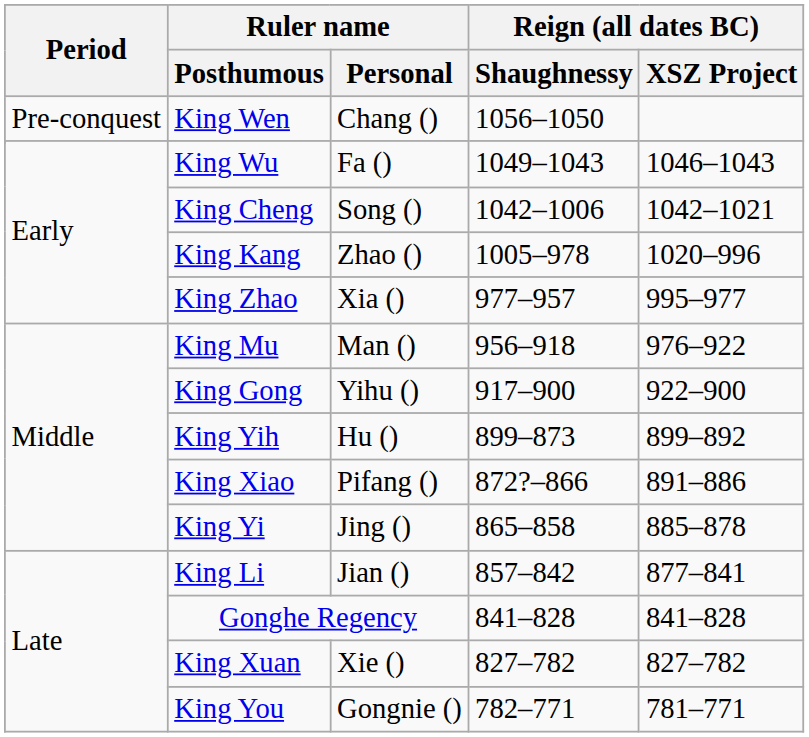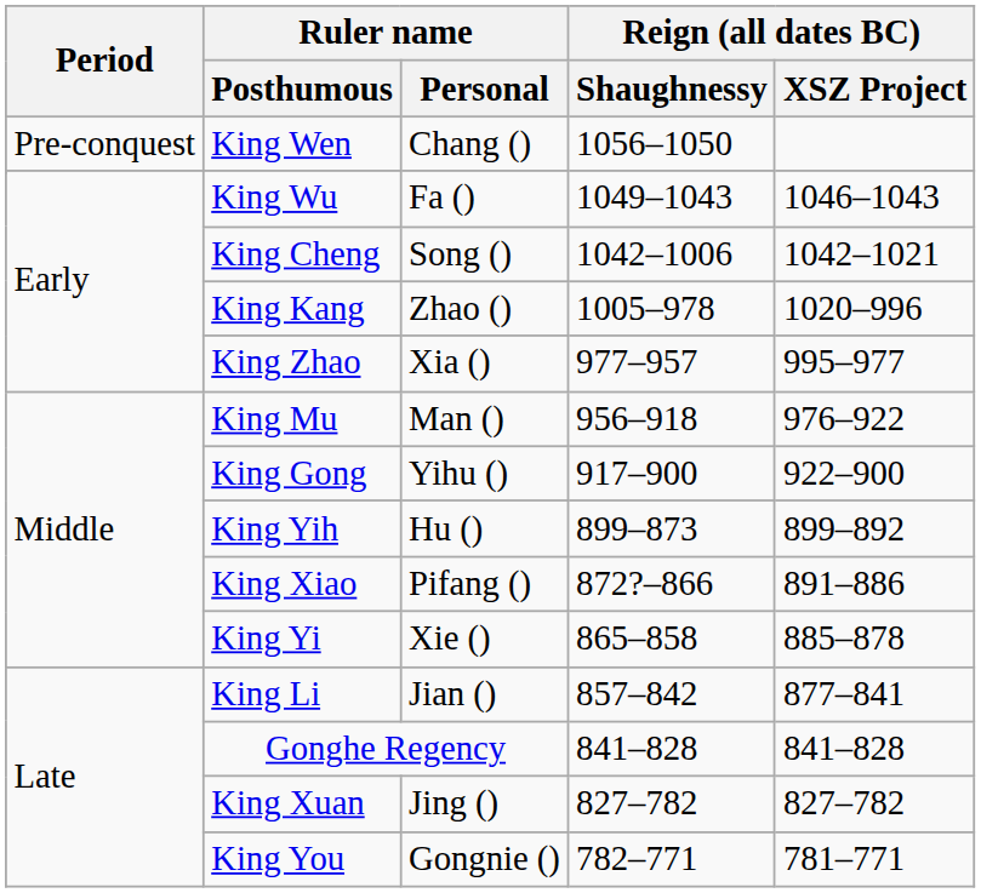King Yi | Ruler name / Personal: Jing () -> Xie ()
King Xuan | Ruler name / Personal: Xie () -> Jing ()
